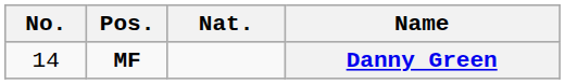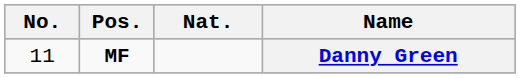Danny Green | No.: 14 -> 11
